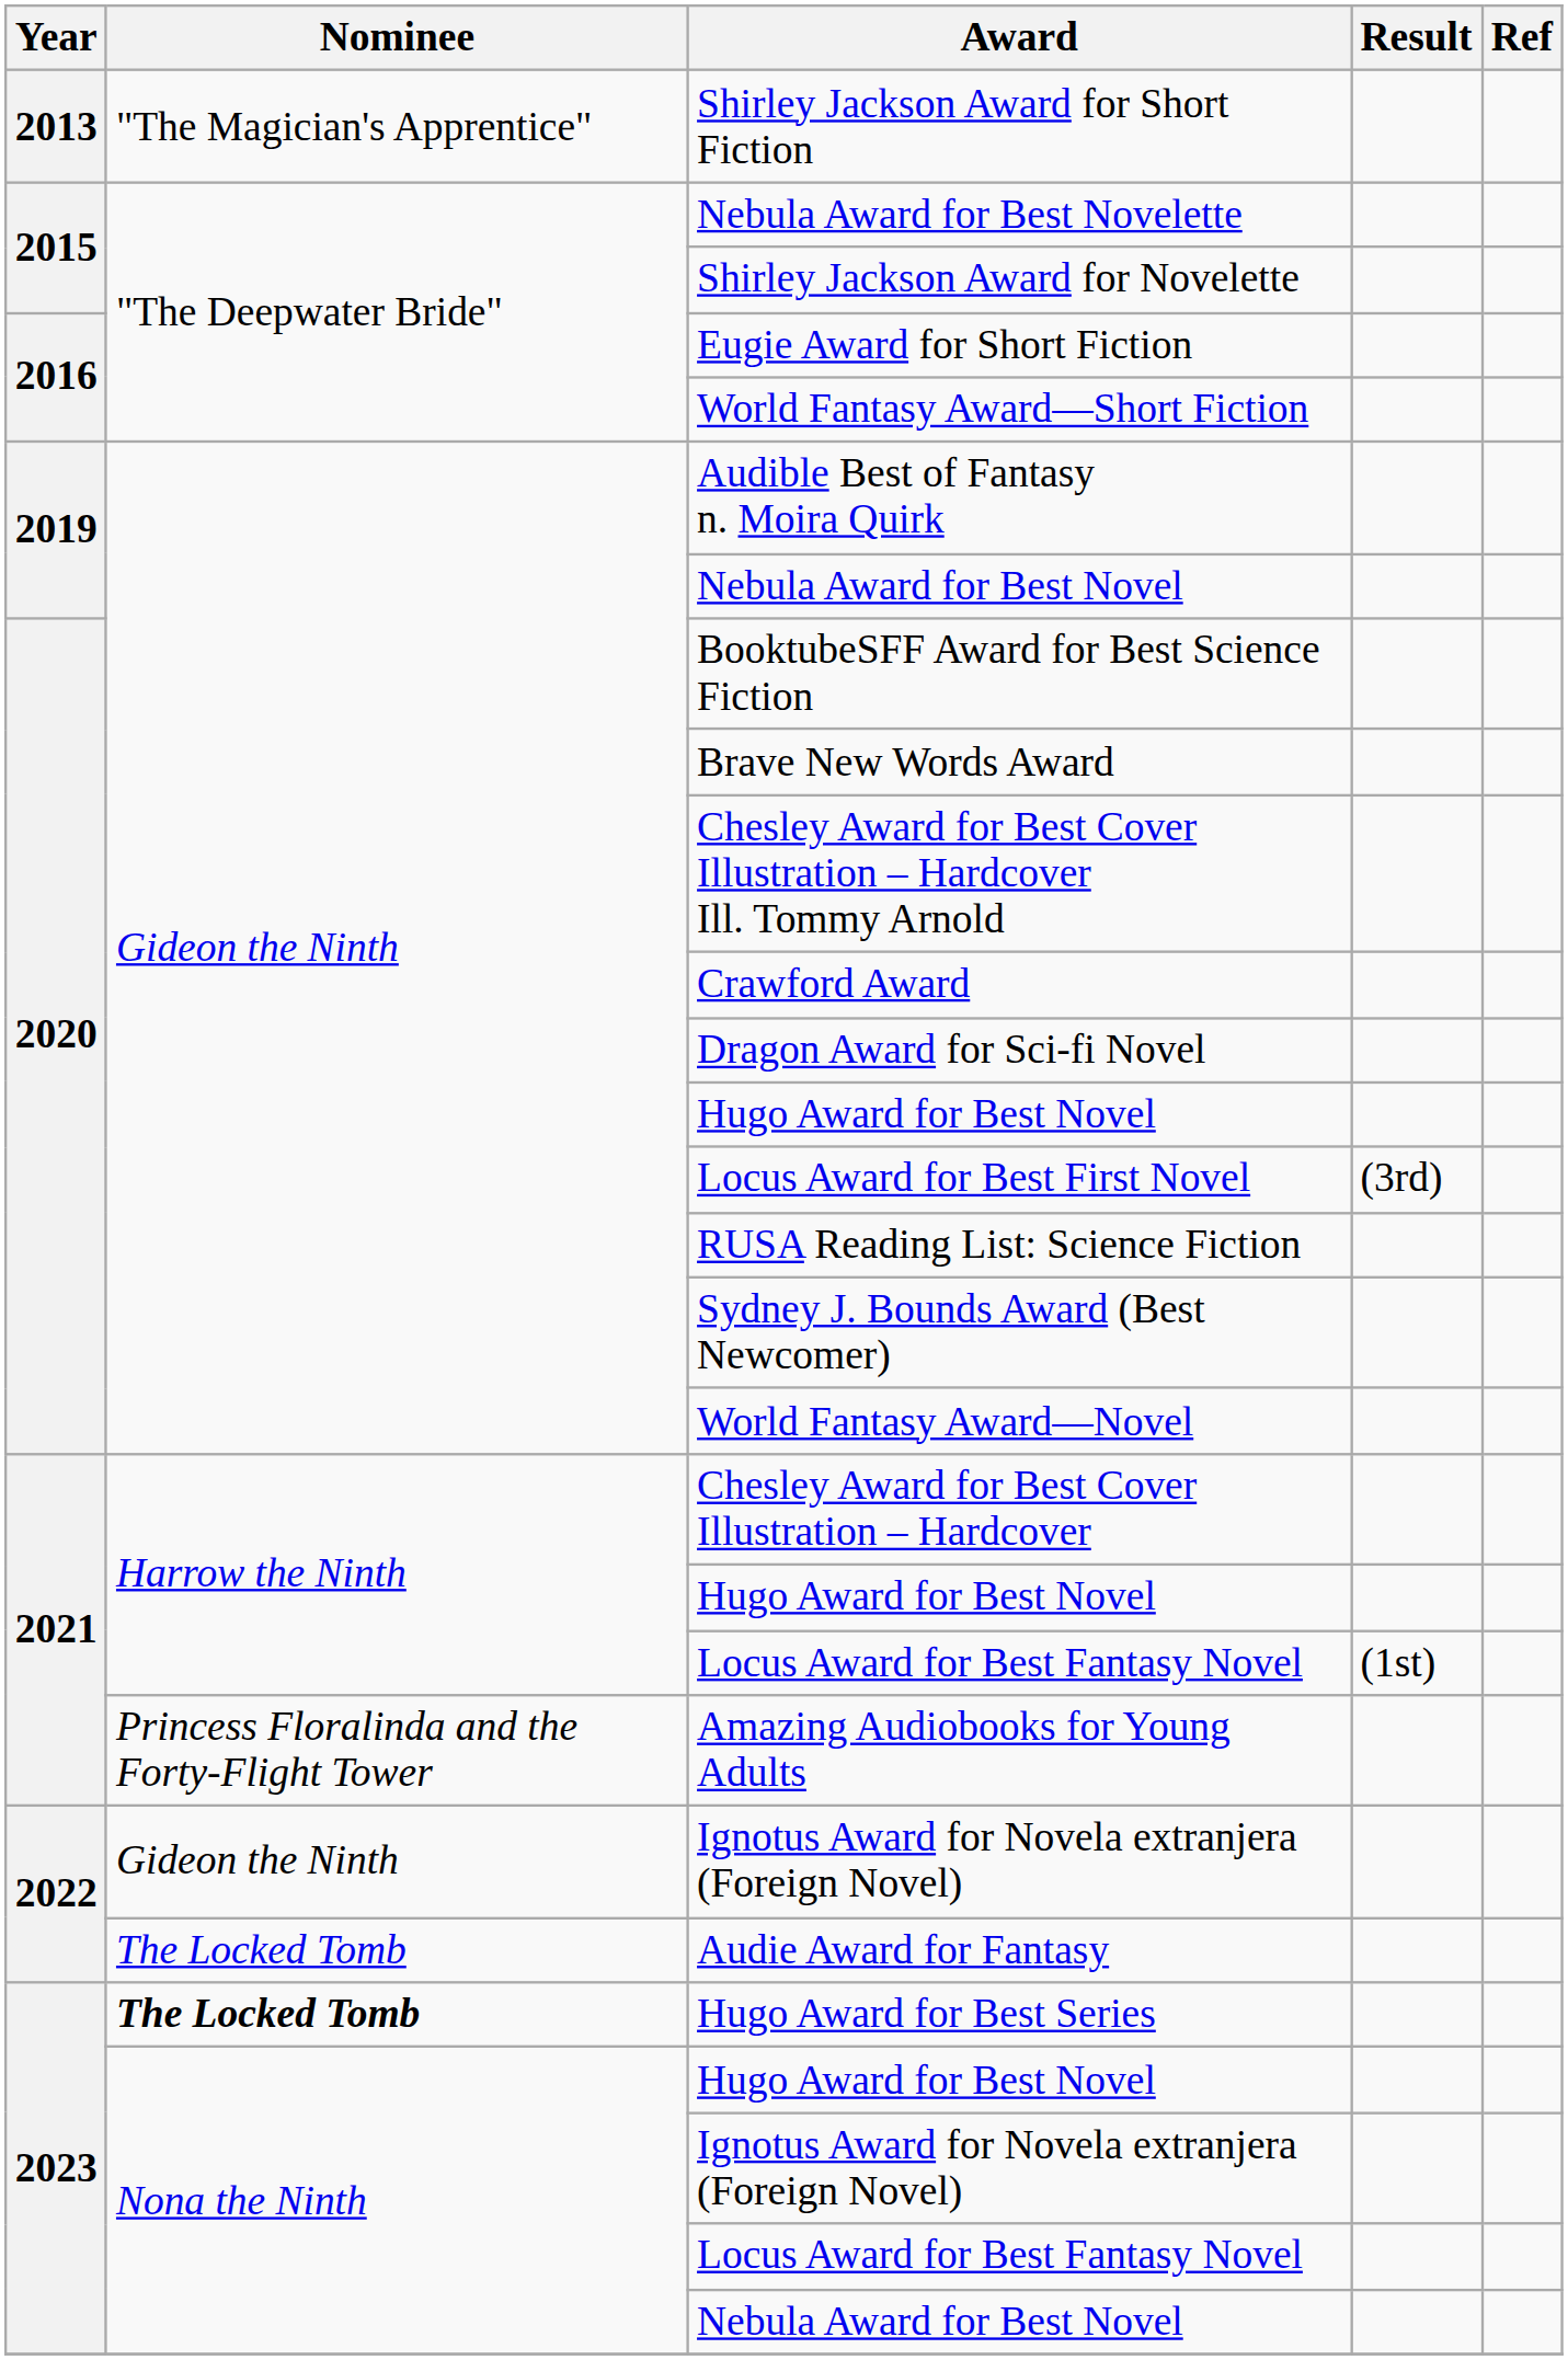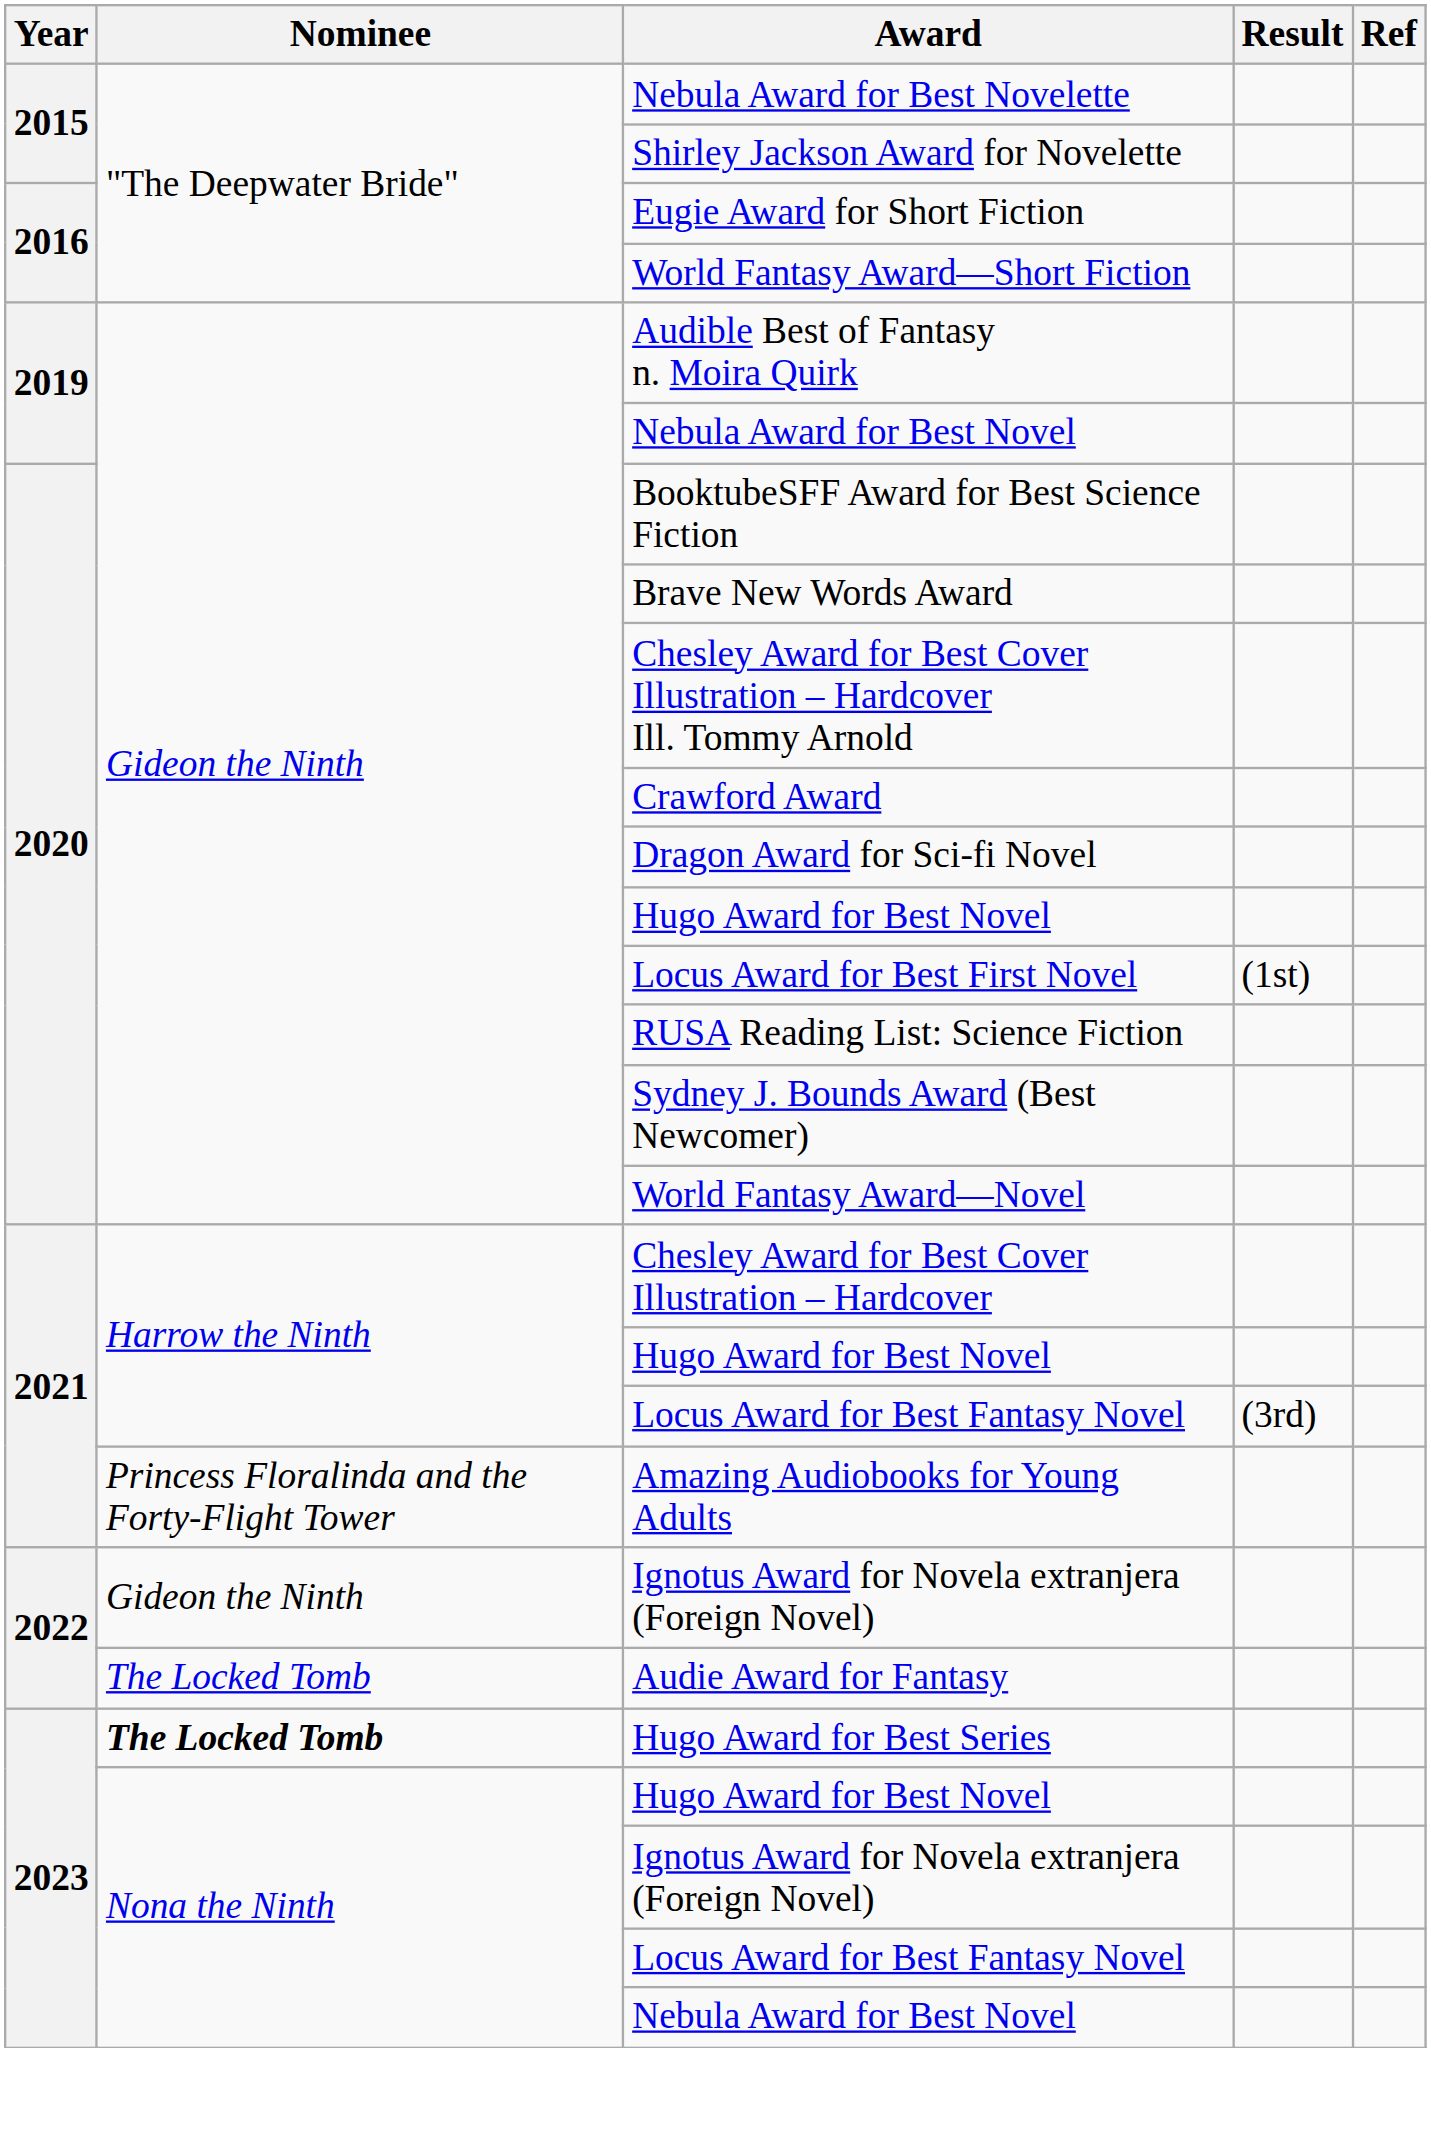- row: 2013 | "The Magician's Apprentice" | Shirley Jackson Award for Short Fiction
Locus Award for Best First Novel | Result: (3rd) -> (1st)
2021 / Locus Award for Best Fantasy Novel | Result: (1st) -> (3rd)
